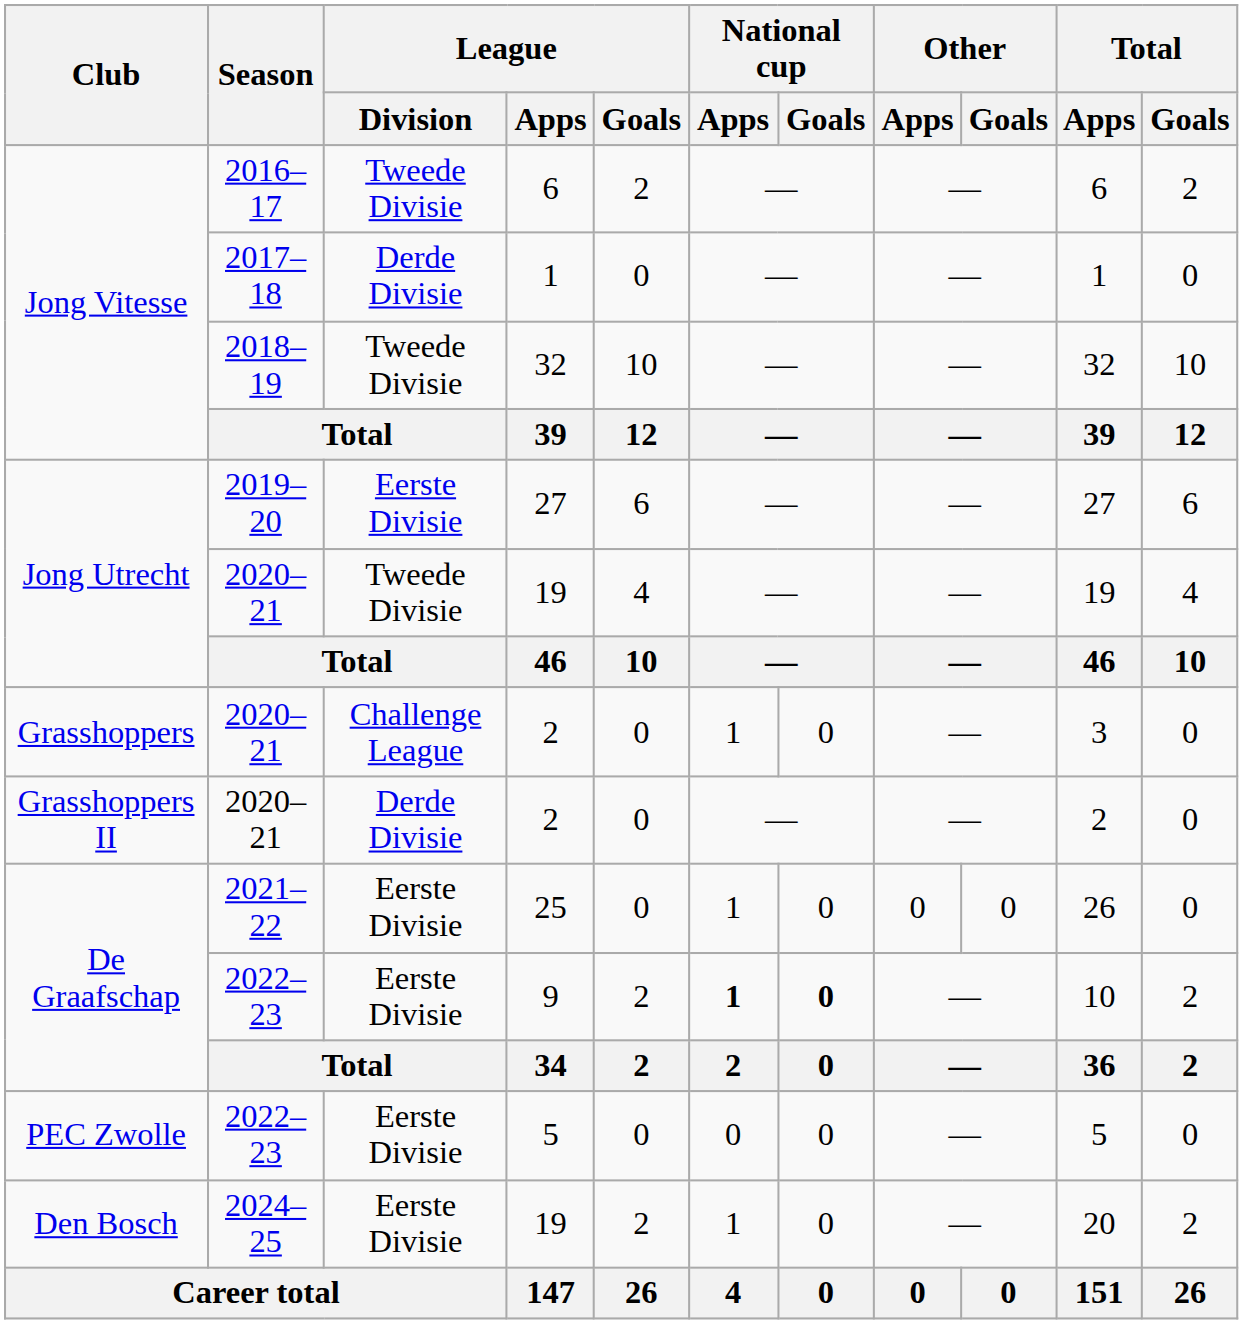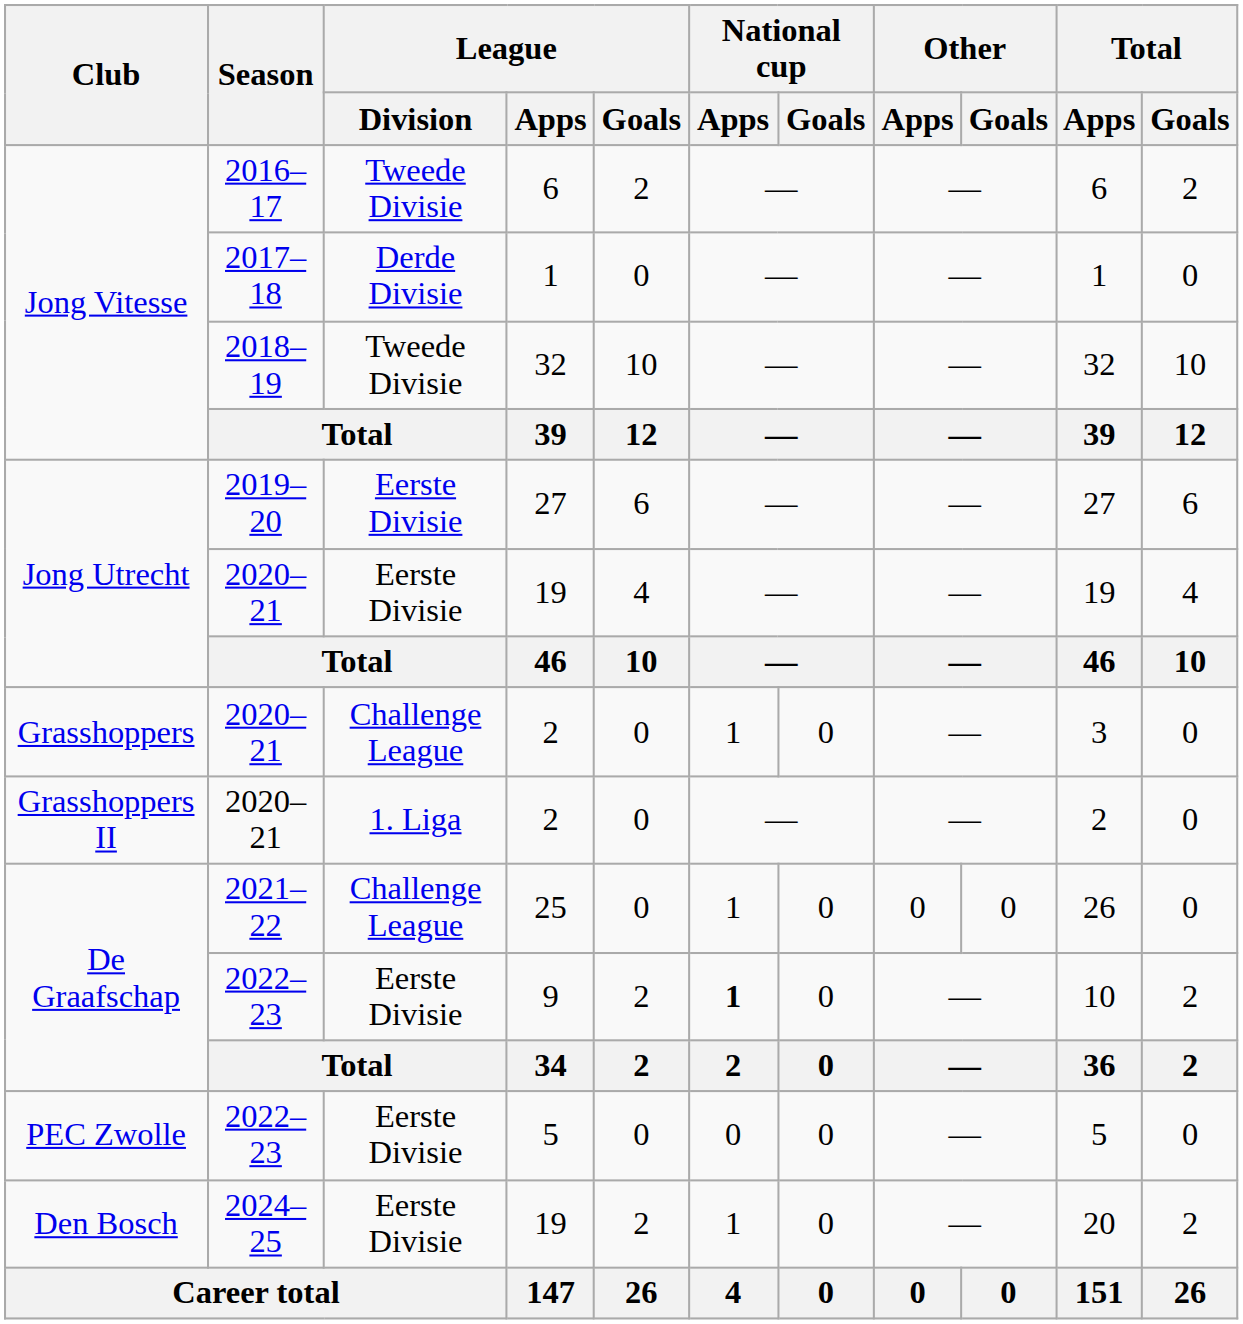Jong Utrecht / 19 | League / Division: Tweede Divisie -> Eerste Divisie
Grasshoppers II / 2 | League / Division: Derde Divisie -> 1. Liga
25 | League / Division: Eerste Divisie -> Challenge League
9 | National cup / Goals: bold -> normal
